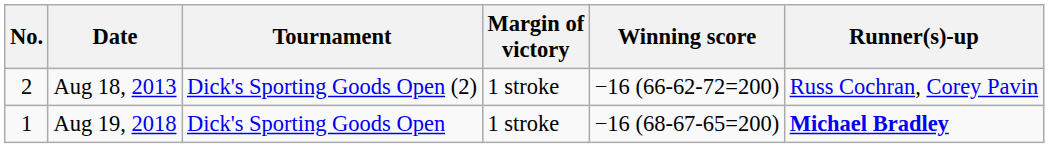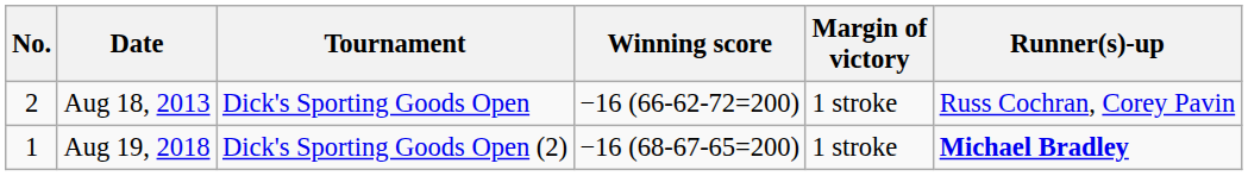columns swapped: Winning score <-> Margin of victory
Aug 18, 2013 | Tournament: Dick's Sporting Goods Open (2) -> Dick's Sporting Goods Open
Aug 19, 2018 | Tournament: Dick's Sporting Goods Open -> Dick's Sporting Goods Open (2)
